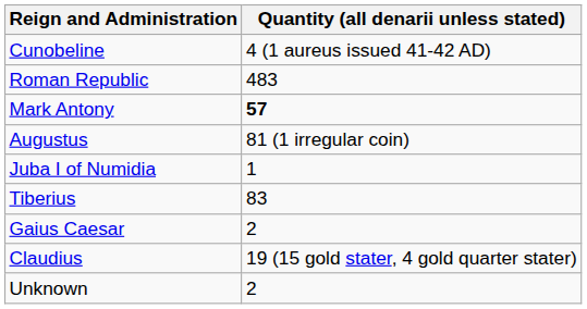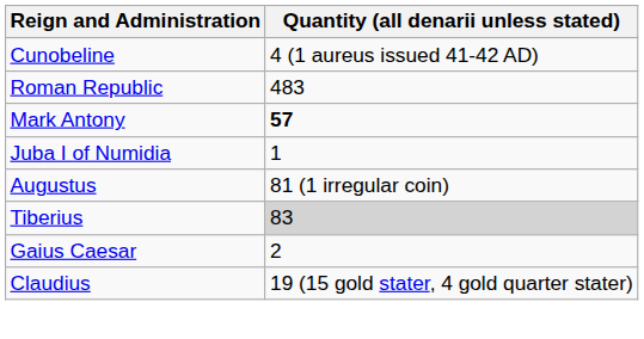rows swapped: Juba I of Numidia <-> Augustus
Tiberius | Quantity (all denarii unless stated): no background -> lightgrey background
- row: Unknown | 2
